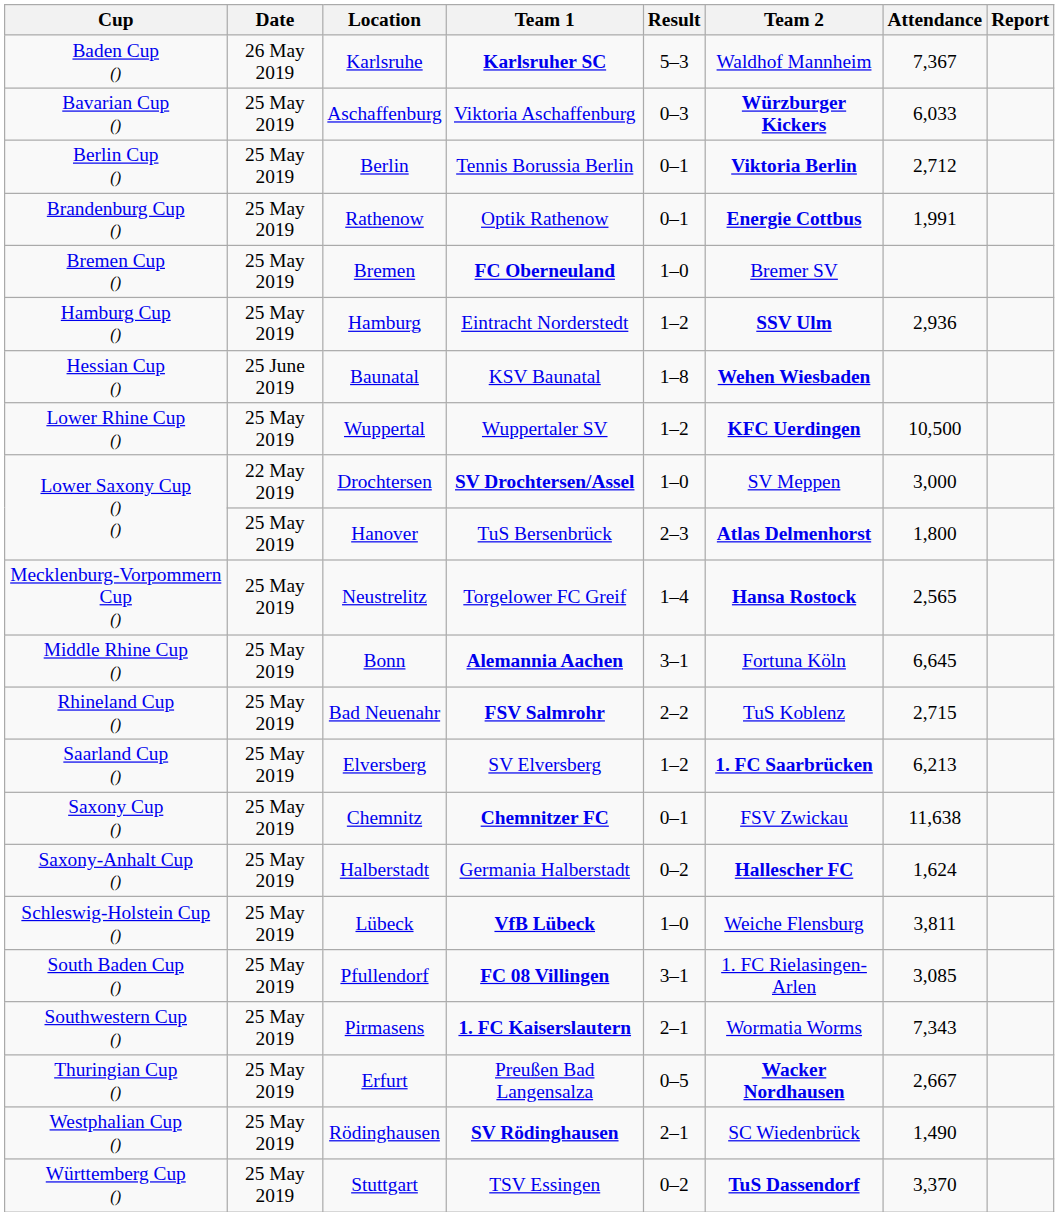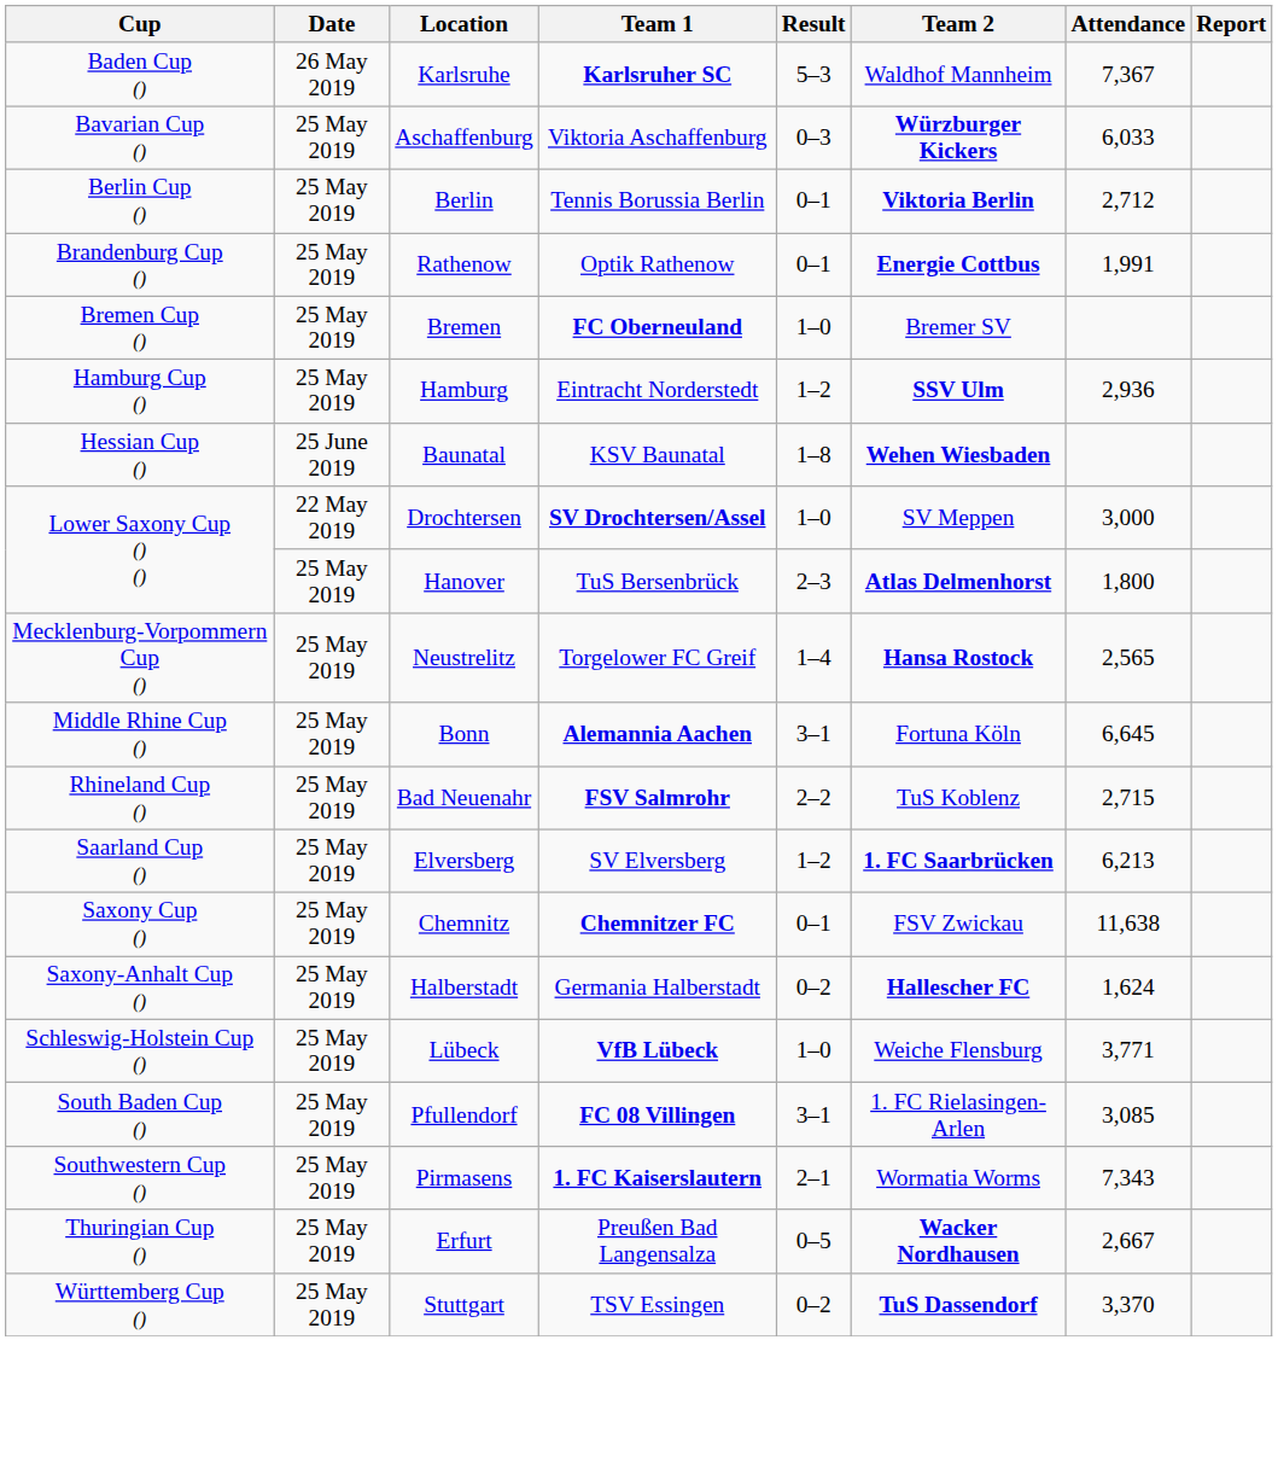- row: Lower Rhine Cup () | 25 May 2019 | Wuppertal | Wuppertaler SV | 1–2 | KFC Uerdingen | 10,500
Lübeck | Attendance: 3,811 -> 3,771
- row: Westphalian Cup () | 25 May 2019 | Rödinghausen | SV Rödinghausen | 2–1 | SC Wiedenbrück | 1,490
